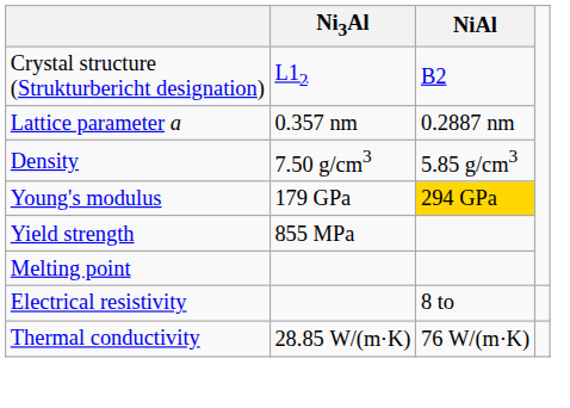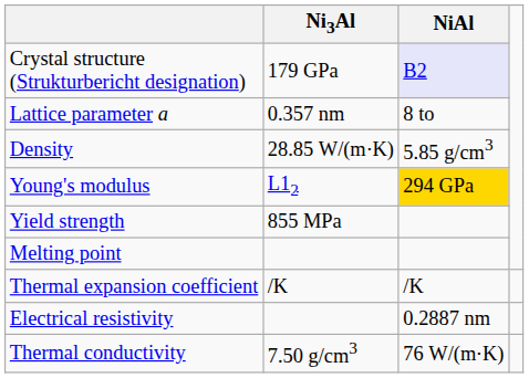Crystal structure (Strukturbericht designation) | Ni3Al: L12 -> 179 GPa
Crystal structure (Strukturbericht designation) | NiAl: no background -> lavender background
Lattice parameter a | NiAl: 0.2887 nm -> 8 to
Density | Ni3Al: 7.50 g/cm3 -> 28.85 W/(m⋅K)
Young's modulus | Ni3Al: 179 GPa -> L12
+ row: Thermal expansion coefficient | /K | /K
Electrical resistivity | NiAl: 8 to -> 0.2887 nm
Thermal conductivity | Ni3Al: 28.85 W/(m⋅K) -> 7.50 g/cm3
